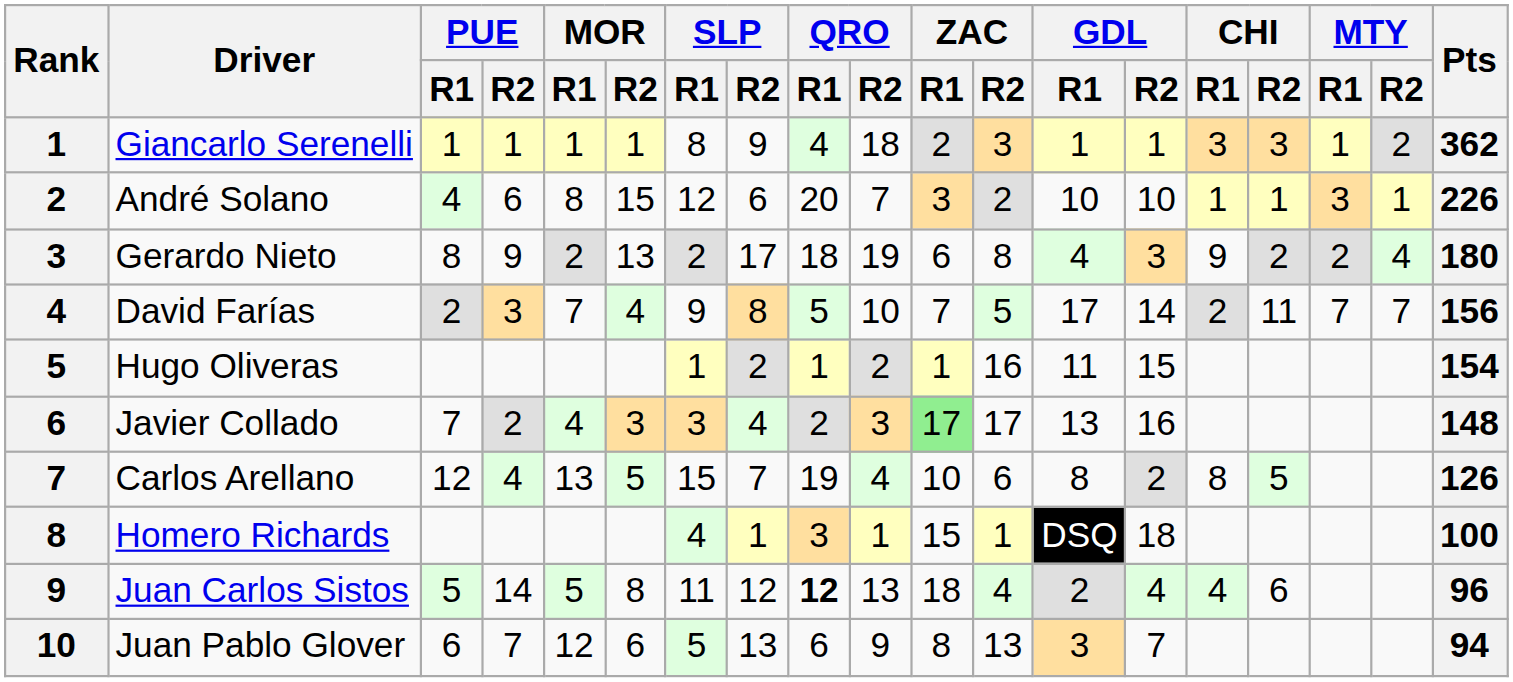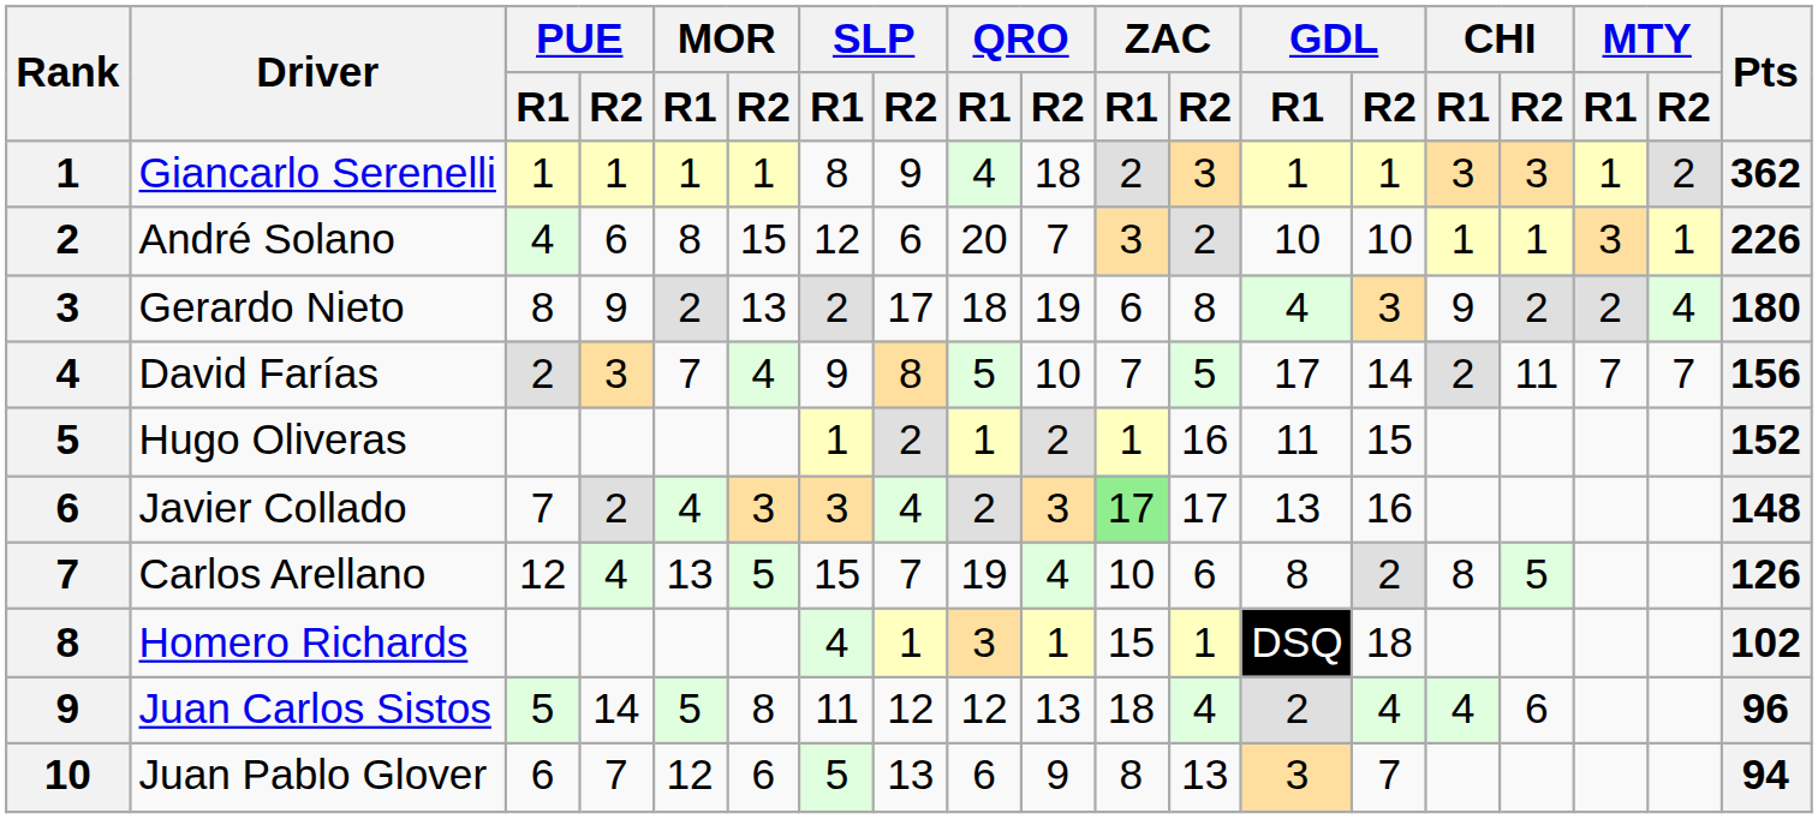Hugo Oliveras | Pts: 154 -> 152
Homero Richards | Pts: 100 -> 102
Juan Carlos Sistos | QRO / R1: bold -> normal
